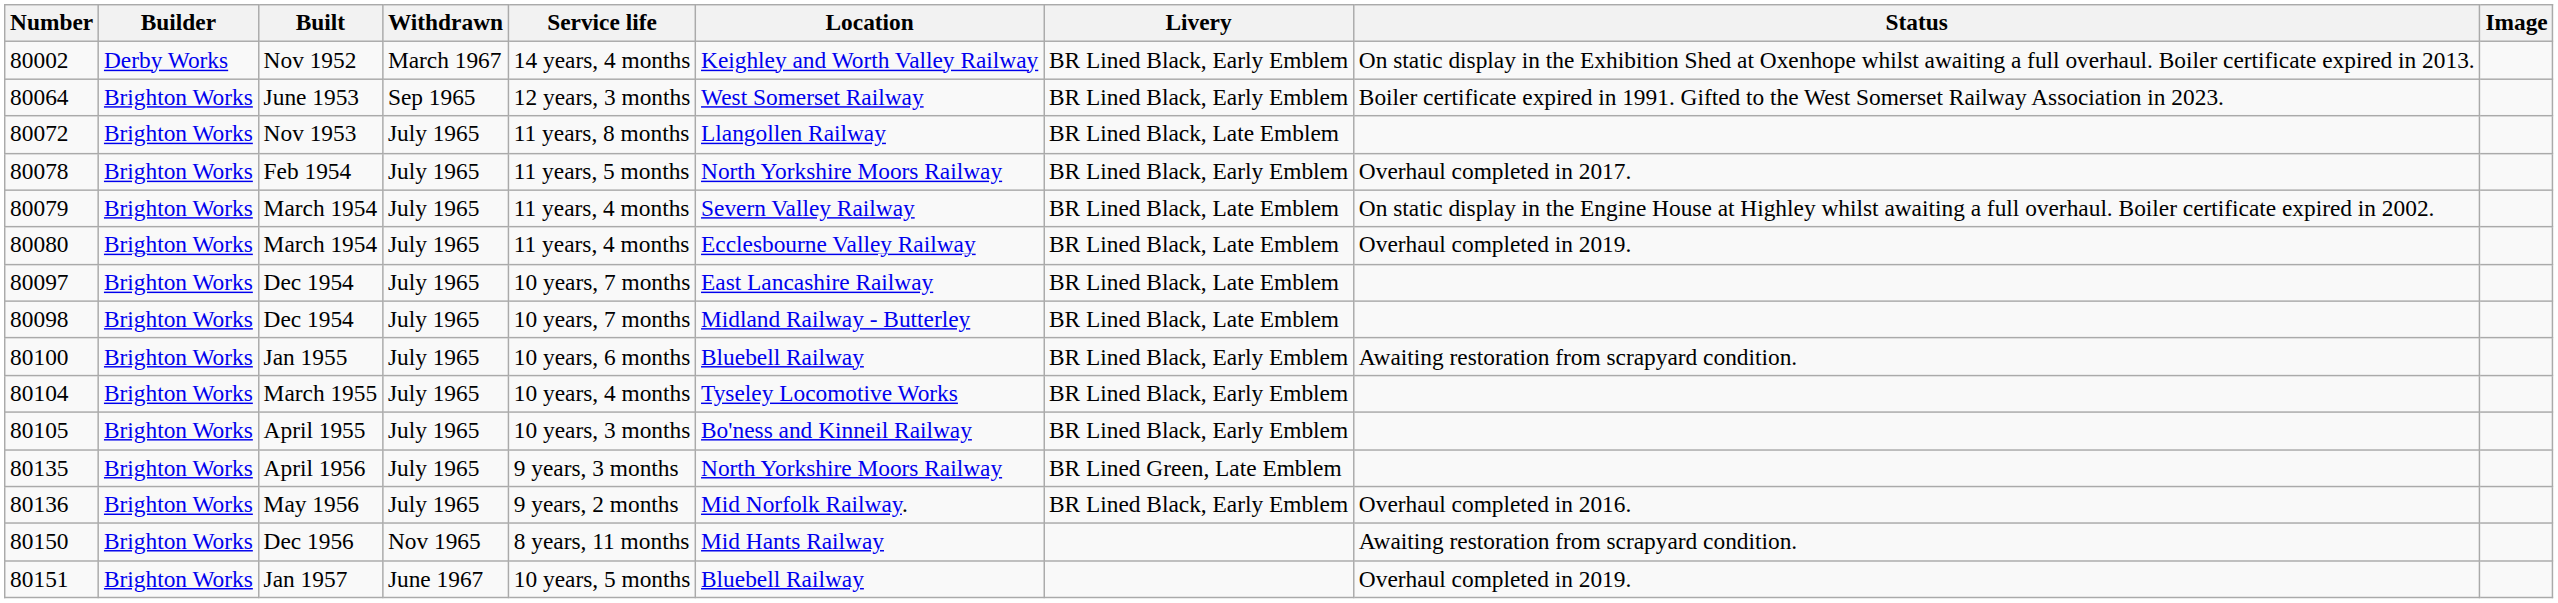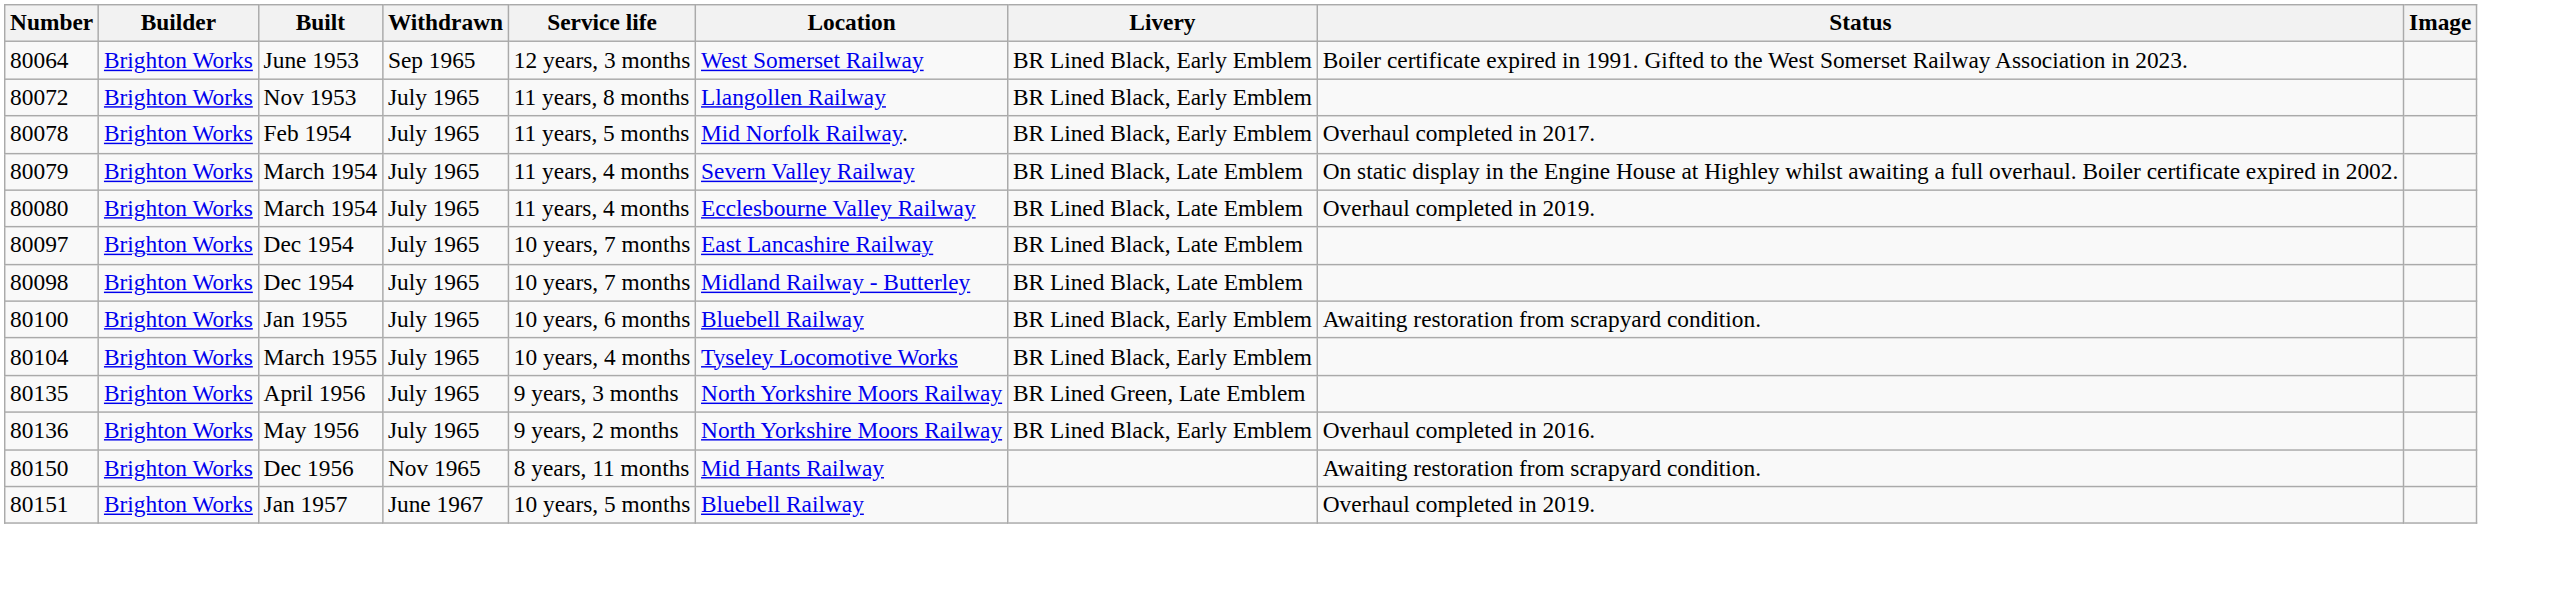- row: 80002 | Derby Works | Nov 1952 | March 1967 | 14 years, 4 months | Keighley and Worth Valley Railway | BR Lined Black, Early Emblem | On static display in the Exhibition Shed at Oxenhope whilst awaiting a full overhaul. Boiler certificate expired in 2013.
80072 | Livery: BR Lined Black, Late Emblem -> BR Lined Black, Early Emblem
80078 | Location: North Yorkshire Moors Railway -> Mid Norfolk Railway.
- row: 80105 | Brighton Works | April 1955 | July 1965 | 10 years, 3 months | Bo'ness and Kinneil Railway | BR Lined Black, Early Emblem
80136 | Location: Mid Norfolk Railway. -> North Yorkshire Moors Railway
